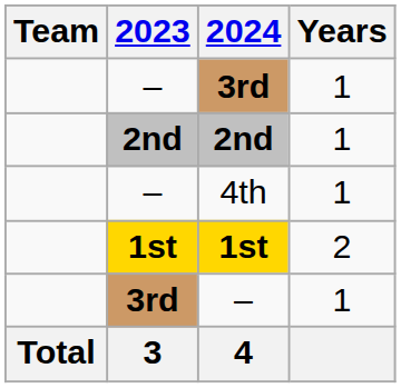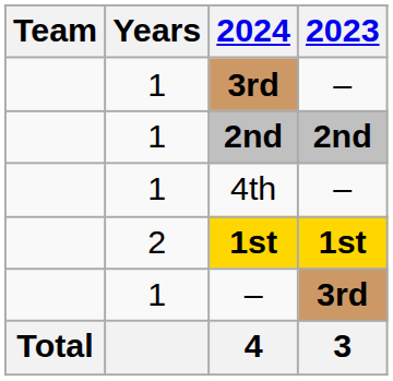columns swapped: 2023 <-> Years
